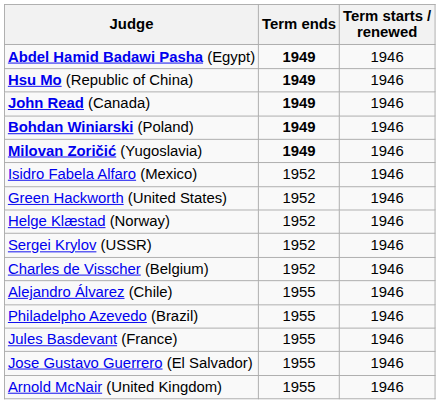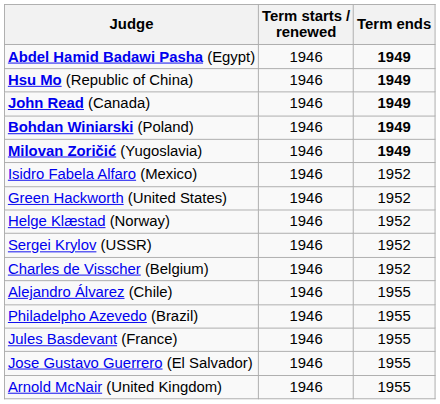columns swapped: Term starts / renewed <-> Term ends
